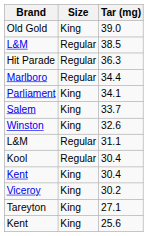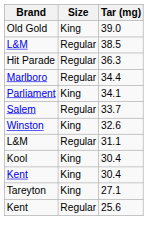33.7 | Size: King -> Regular
Kool / 30.4 | Size: Regular -> King
- row: Viceroy | King | 30.2
25.6 | Size: King -> Regular
